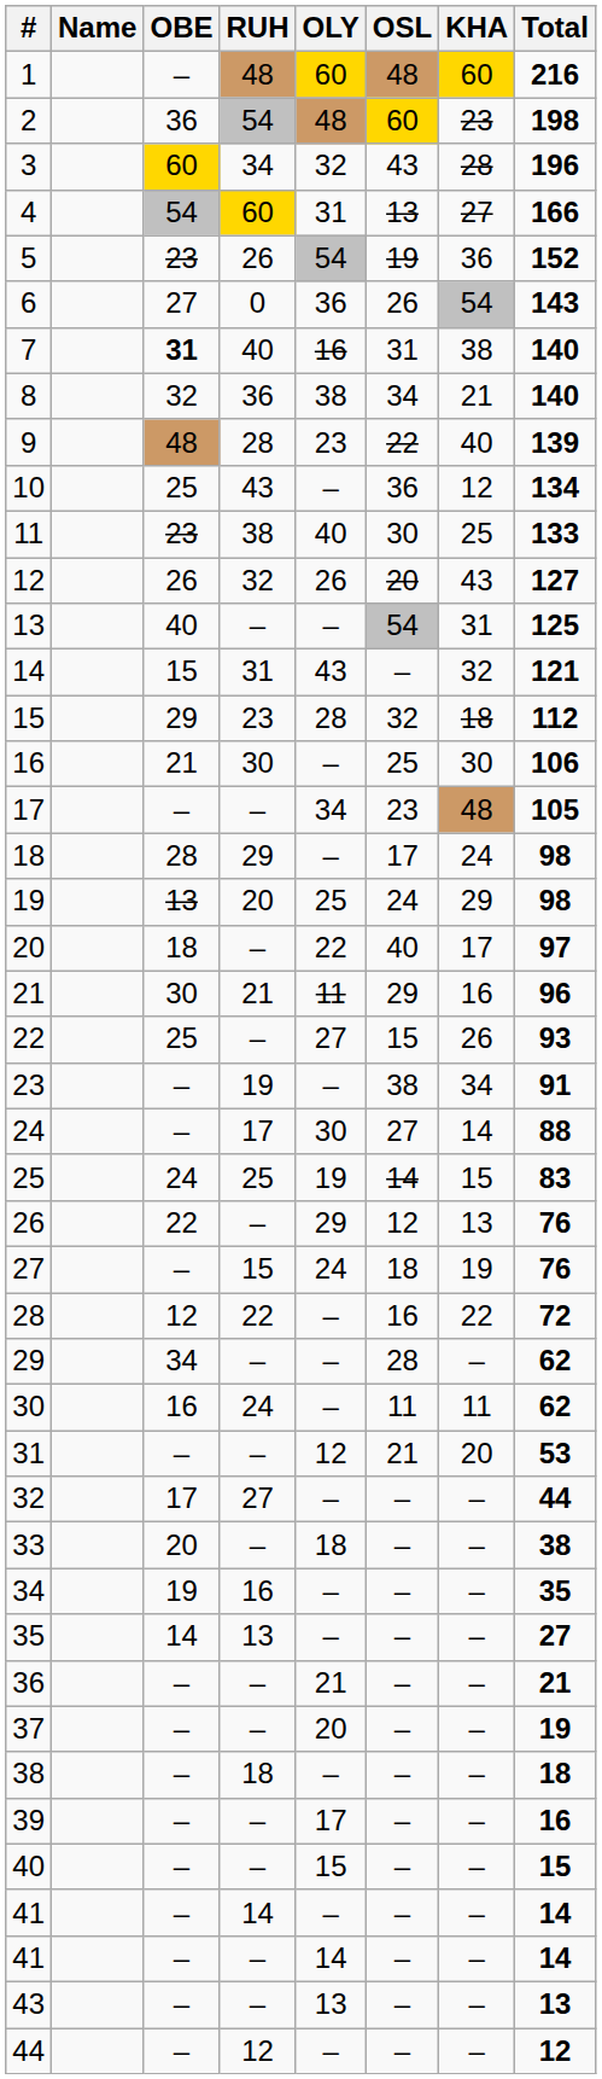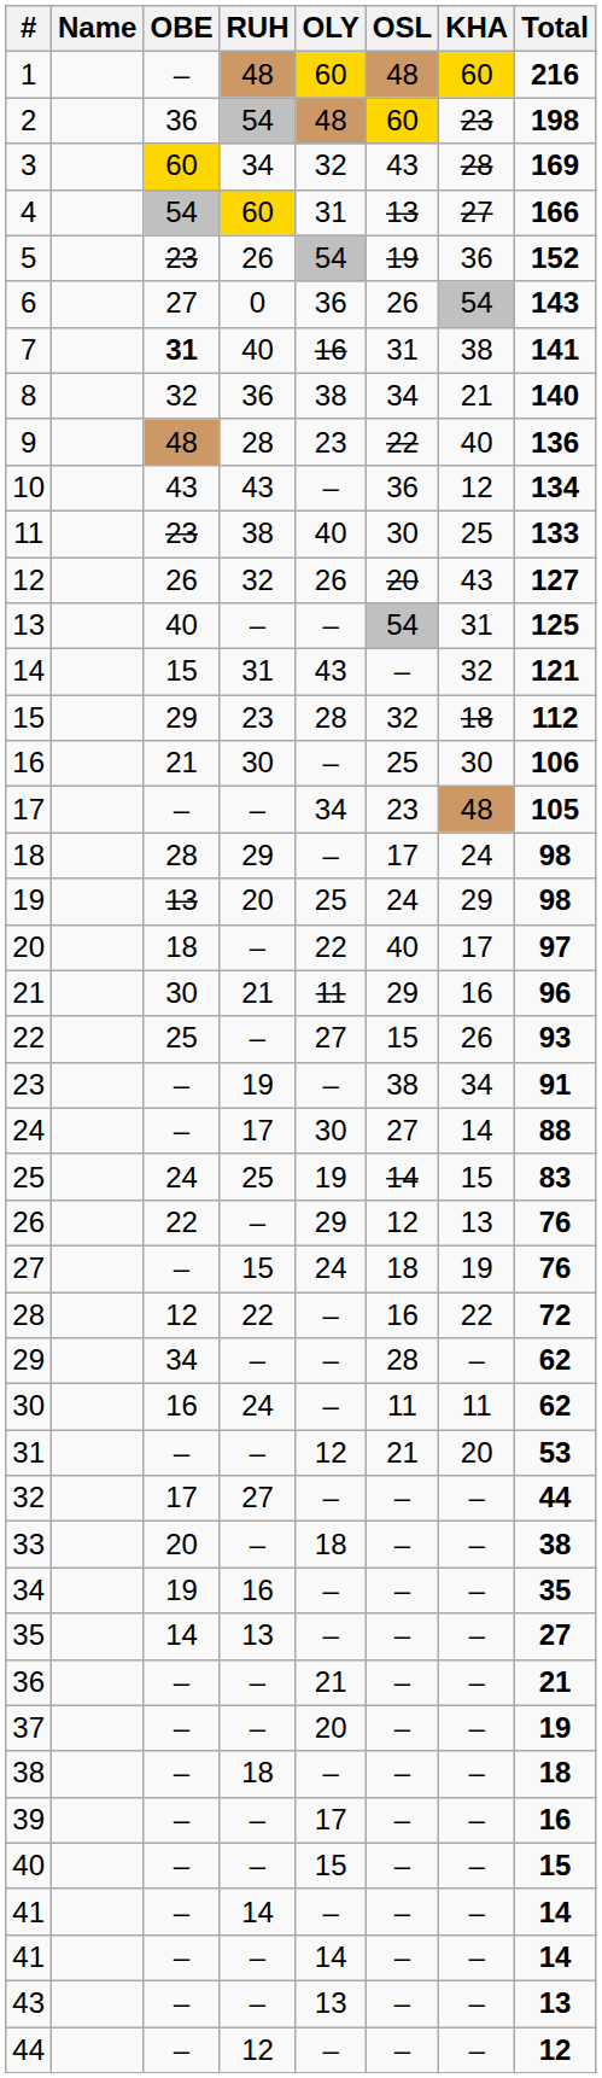3 | Total: 196 -> 169
7 | Total: 140 -> 141
9 | Total: 139 -> 136
10 | OBE: 25 -> 43
